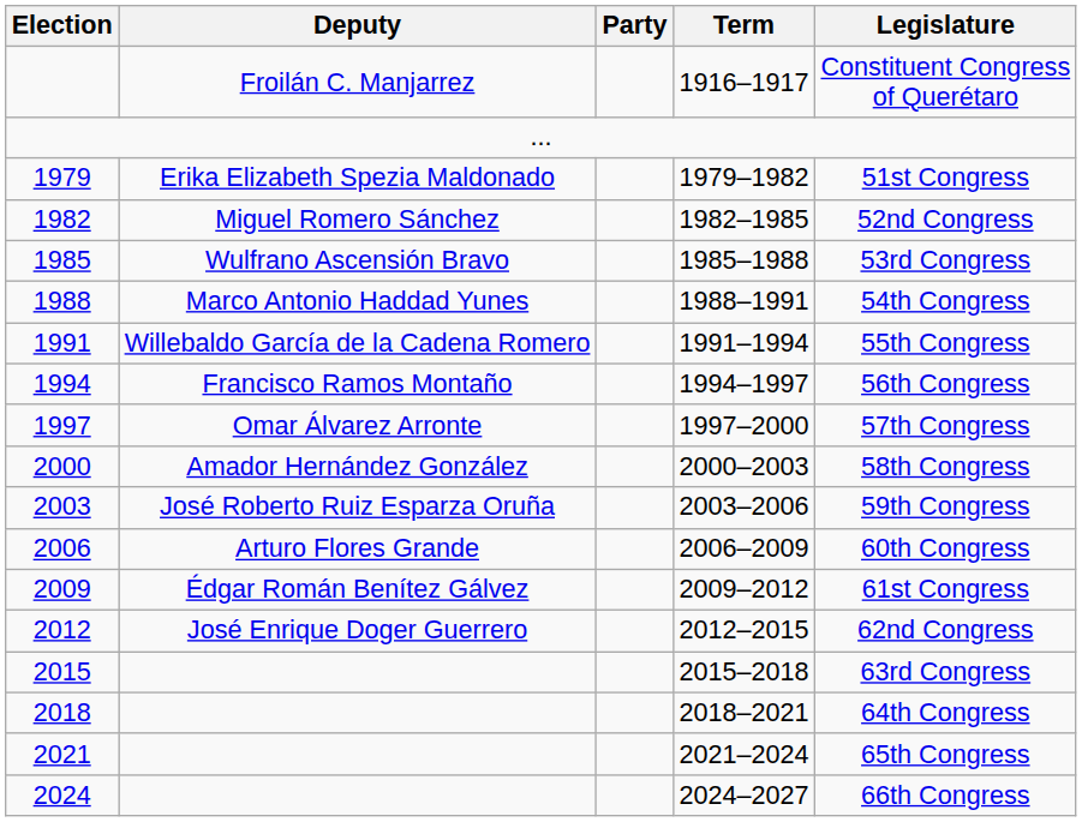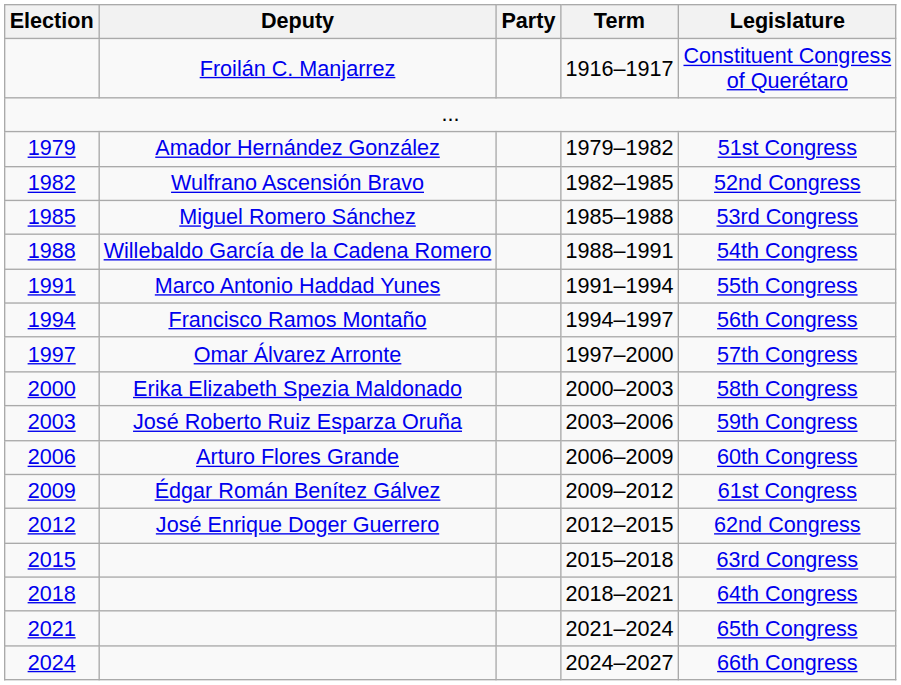1979 | Deputy: Erika Elizabeth Spezia Maldonado -> Amador Hernández González
1982 | Deputy: Miguel Romero Sánchez -> Wulfrano Ascensión Bravo
1985 | Deputy: Wulfrano Ascensión Bravo -> Miguel Romero Sánchez
1988 | Deputy: Marco Antonio Haddad Yunes -> Willebaldo García de la Cadena Romero
1991 | Deputy: Willebaldo García de la Cadena Romero -> Marco Antonio Haddad Yunes
2000 | Deputy: Amador Hernández González -> Erika Elizabeth Spezia Maldonado
